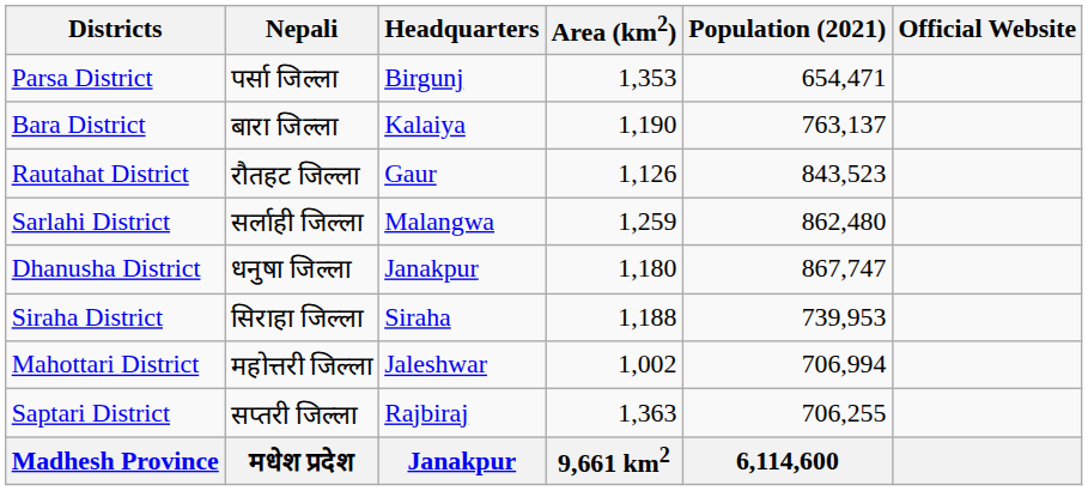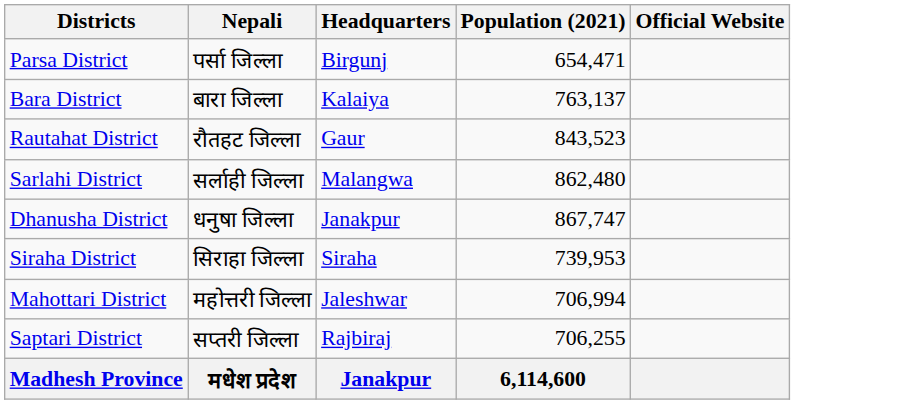- column: Area (km2) | 1,353 | 1,190 | 1,126 | 1,259 | 1,180 | 1,188 | 1,002 | 1,363 | 9,661 km2
